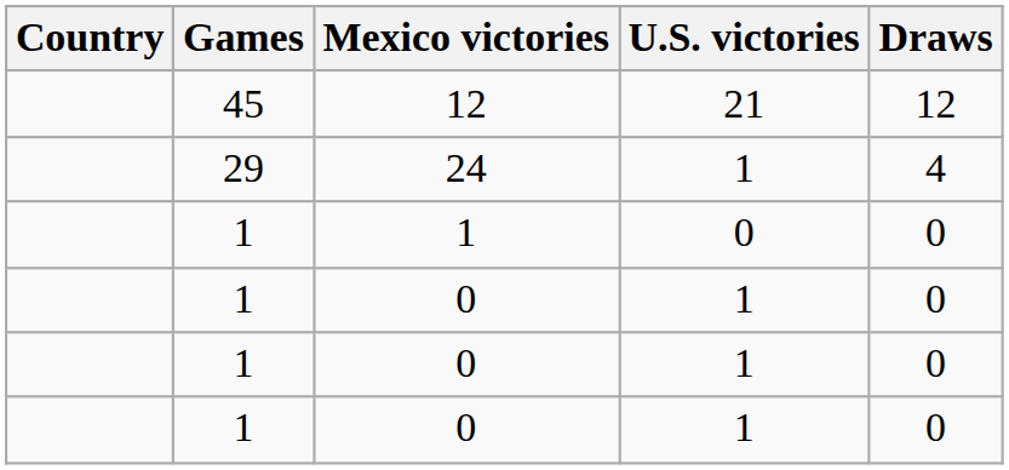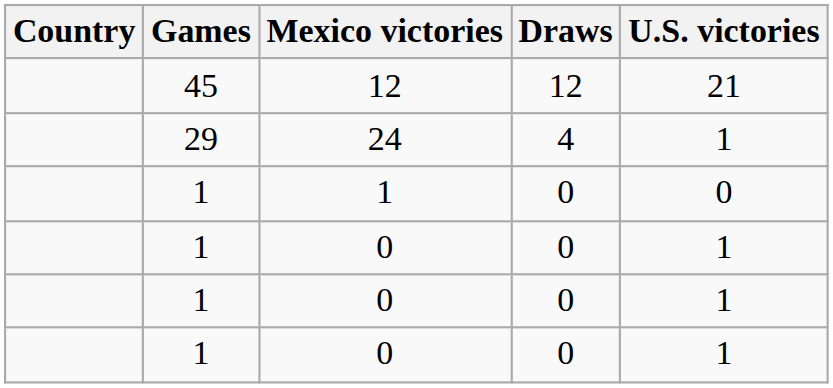columns swapped: U.S. victories <-> Draws
